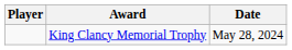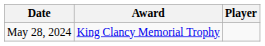columns swapped: Player <-> Date
